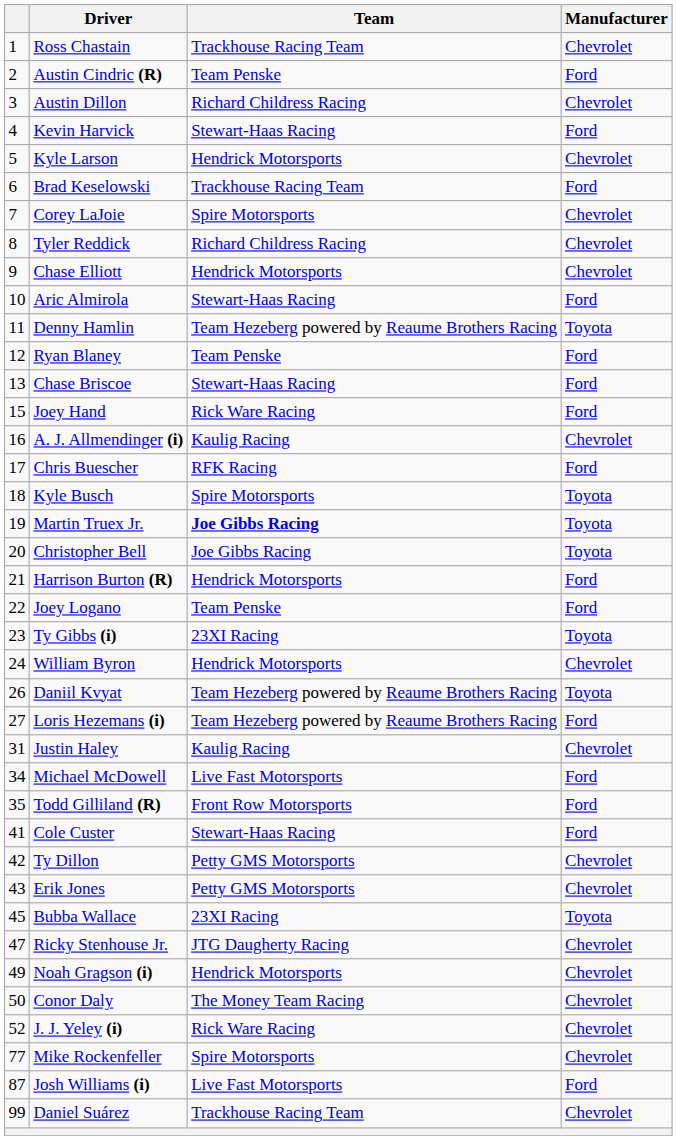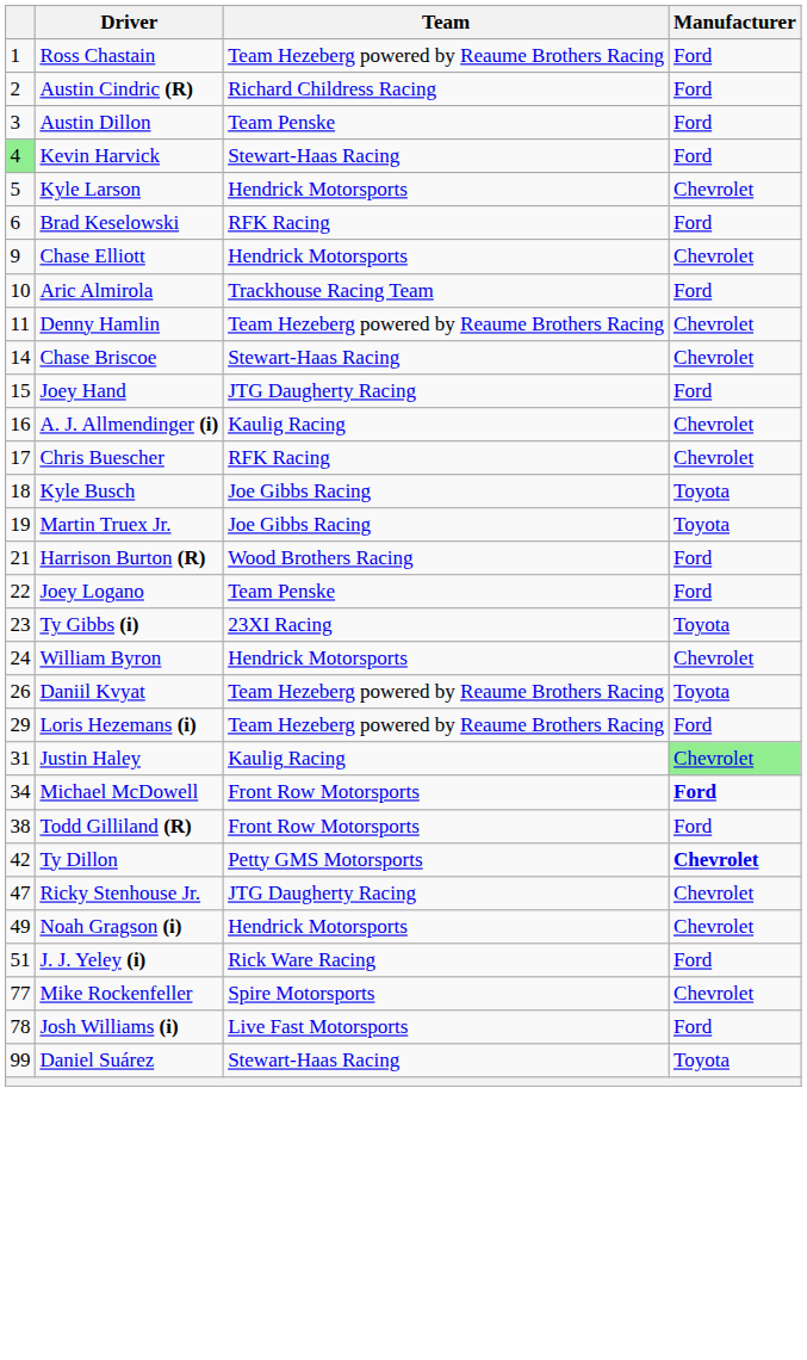Ross Chastain | Team: Trackhouse Racing Team -> Team Hezeberg powered by Reaume Brothers Racing
Ross Chastain | Manufacturer: Chevrolet -> Ford
Austin Cindric (R) | Team: Team Penske -> Richard Childress Racing
Austin Dillon | Team: Richard Childress Racing -> Team Penske
Austin Dillon | Manufacturer: Chevrolet -> Ford
Kevin Harvick | column 1: no background -> lightgreen background
Brad Keselowski | Team: Trackhouse Racing Team -> RFK Racing
- row: 7 | Corey LaJoie | Spire Motorsports | Chevrolet
- row: 8 | Tyler Reddick | Richard Childress Racing | Chevrolet
Aric Almirola | Team: Stewart-Haas Racing -> Trackhouse Racing Team
Denny Hamlin | Manufacturer: Toyota -> Chevrolet
- row: 12 | Ryan Blaney | Team Penske | Ford
Chase Briscoe | column 1: 13 -> 14
Chase Briscoe | Manufacturer: Ford -> Chevrolet
Joey Hand | Team: Rick Ware Racing -> JTG Daugherty Racing
Chris Buescher | Manufacturer: Ford -> Chevrolet
Kyle Busch | Team: Spire Motorsports -> Joe Gibbs Racing
Martin Truex Jr. | Team: bold -> normal
- row: 20 | Christopher Bell | Joe Gibbs Racing | Toyota
Harrison Burton (R) | Team: Hendrick Motorsports -> Wood Brothers Racing
Loris Hezemans (i) | column 1: 27 -> 29
Justin Haley | Manufacturer: no background -> lightgreen background
Michael McDowell | Team: Live Fast Motorsports -> Front Row Motorsports
Michael McDowell | Manufacturer: normal -> bold
Todd Gilliland (R) | column 1: 35 -> 38
- row: 41 | Cole Custer | Stewart-Haas Racing | Ford
Ty Dillon | Manufacturer: normal -> bold
- row: 43 | Erik Jones | Petty GMS Motorsports | Chevrolet
- row: 45 | Bubba Wallace | 23XI Racing | Toyota
- row: 50 | Conor Daly | The Money Team Racing | Chevrolet
J. J. Yeley (i) | column 1: 52 -> 51
J. J. Yeley (i) | Manufacturer: Chevrolet -> Ford
Josh Williams (i) | column 1: 87 -> 78
Daniel Suárez | Team: Trackhouse Racing Team -> Stewart-Haas Racing
Daniel Suárez | Manufacturer: Chevrolet -> Toyota
